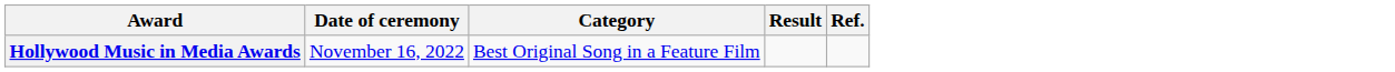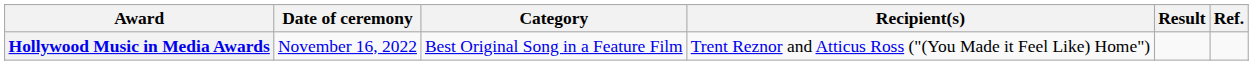+ column: Recipient(s) | Trent Reznor and Atticus Ross ("(You Made it Feel Like) Home")
